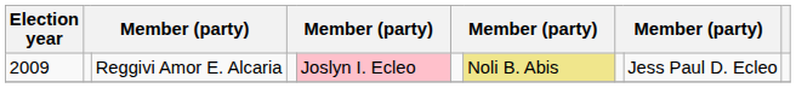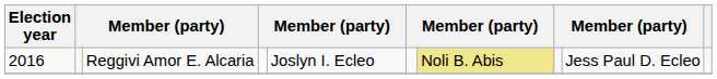Reggivi Amor E. Alcaria | Election year: 2009 -> 2016
Reggivi Amor E. Alcaria | column 5: pink background -> no background
